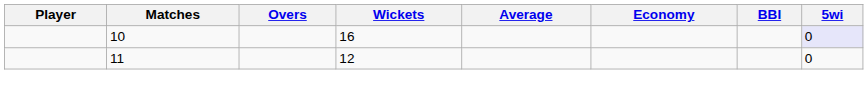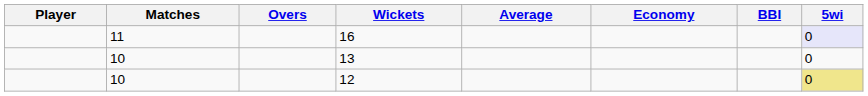16 | Matches: 10 -> 11
+ row: 10 | 13 | 0
12 | Matches: 11 -> 10
12 | 5wi: no background -> khaki background
